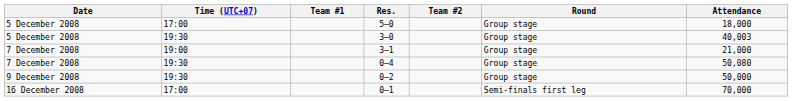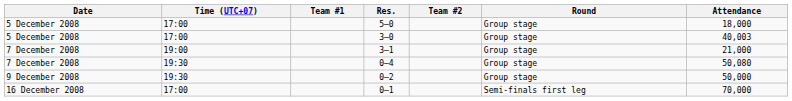3–0 | Time (UTC+07): 19:30 -> 17:00
